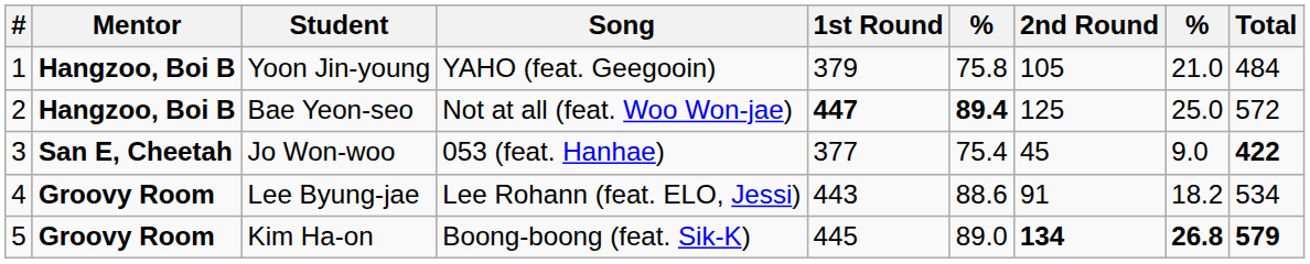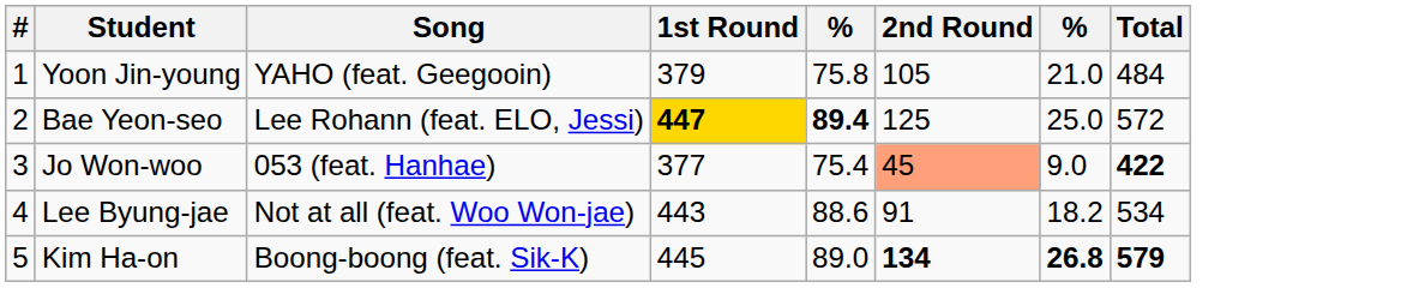- column: Mentor | Hangzoo, Boi B | Hangzoo, Boi B | San E, Cheetah | Groovy Room | Groovy Room
Bae Yeon-seo | Song: Not at all (feat. Woo Won-jae) -> Lee Rohann (feat. ELO, Jessi)
Bae Yeon-seo | 1st Round: no background -> gold background
Jo Won-woo | 2nd Round: no background -> lightsalmon background
Lee Byung-jae | Song: Lee Rohann (feat. ELO, Jessi) -> Not at all (feat. Woo Won-jae)
